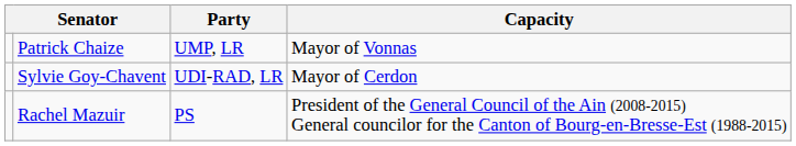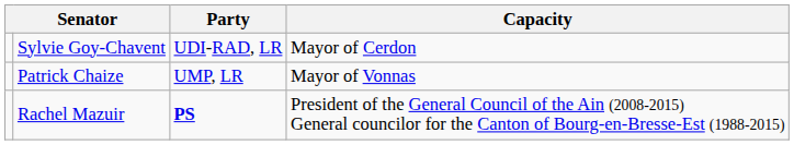rows swapped: Sylvie Goy-Chavent <-> Patrick Chaize
Rachel Mazuir | Party: normal -> bold
